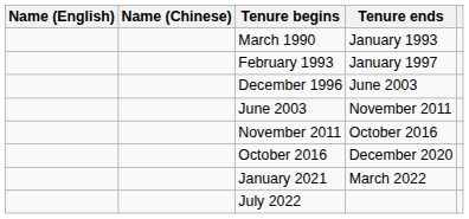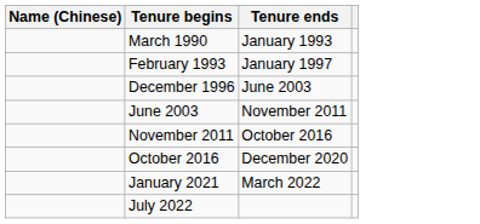- column: Name (English)
